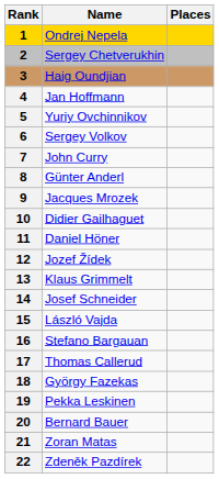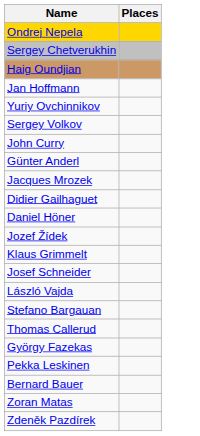- column: Rank | 1 | 2 | 3 | 4 | 5 | 6 | 7 | 8 | 9 | 10 | 11 | 12 | 13 | 14 | 15 | 16 | 17 | 18 | 19 | 20 | 21 | 22
